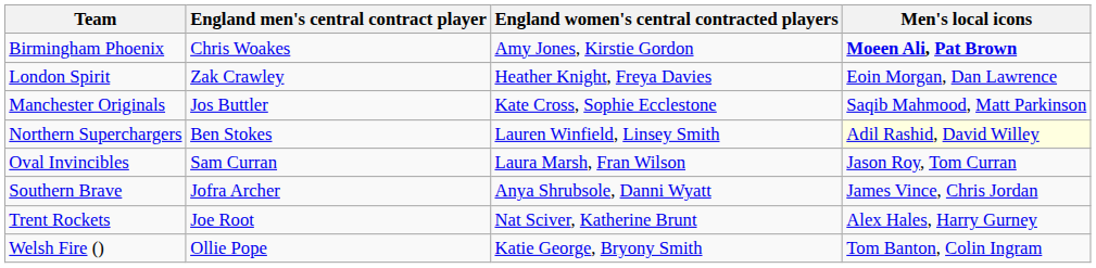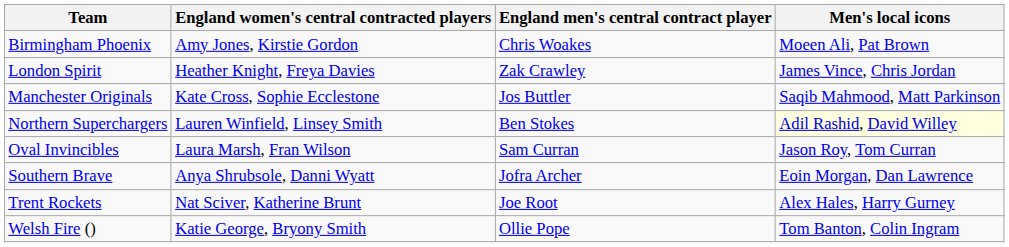columns swapped: England women's central contracted players <-> England men's central contract player
Birmingham Phoenix | Men's local icons: bold -> normal
London Spirit | Men's local icons: Eoin Morgan, Dan Lawrence -> James Vince, Chris Jordan
Southern Brave | Men's local icons: James Vince, Chris Jordan -> Eoin Morgan, Dan Lawrence
